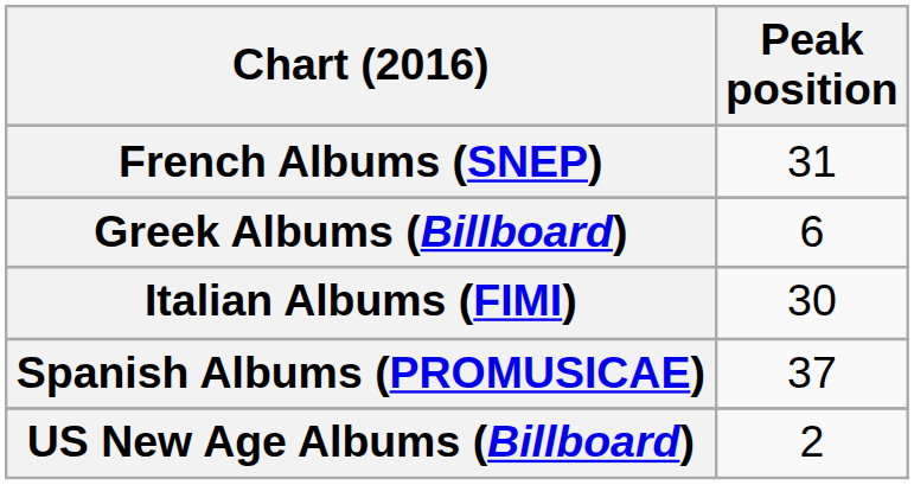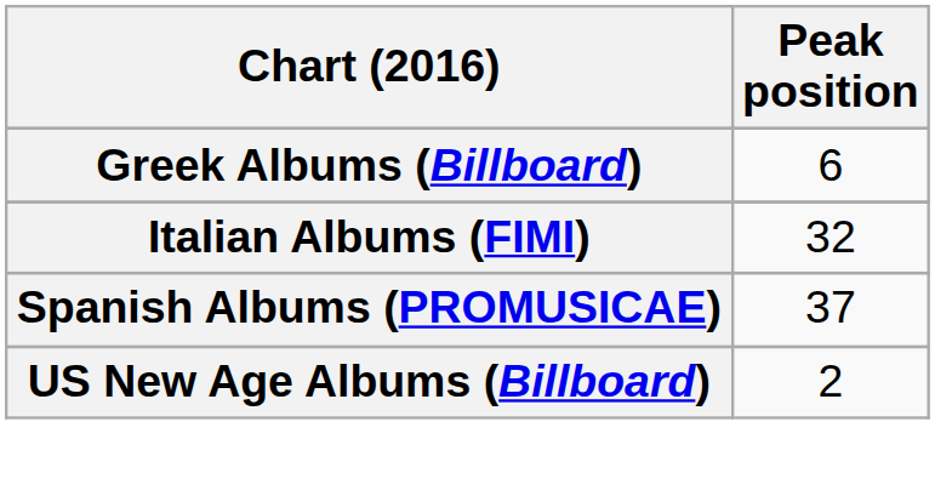- row: French Albums (SNEP) | 31
Italian Albums (FIMI) | Peak position: 30 -> 32
